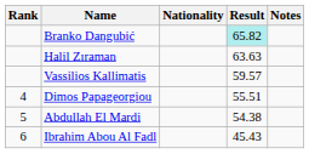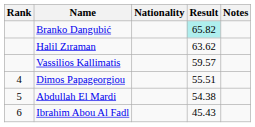Halil Zıraman | Result: 63.63 -> 63.62
